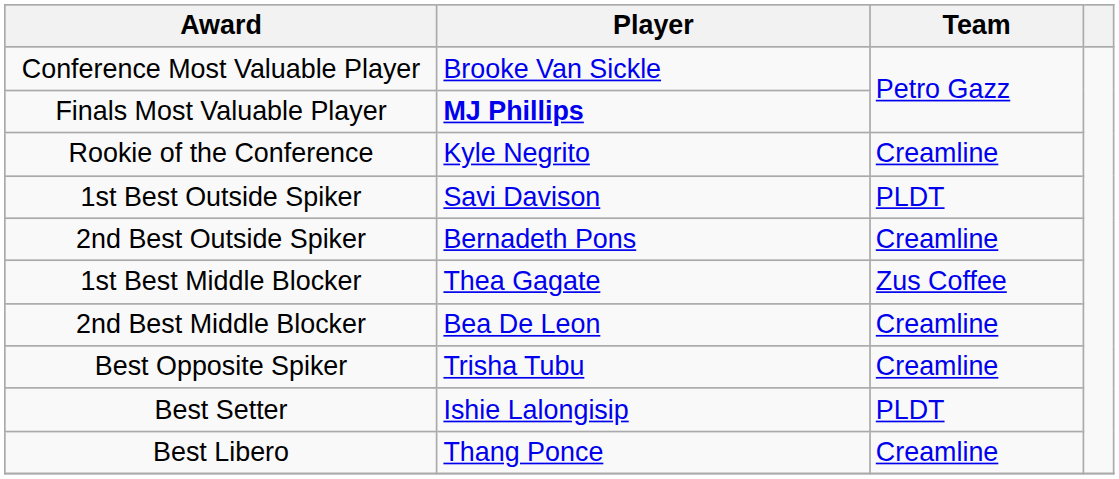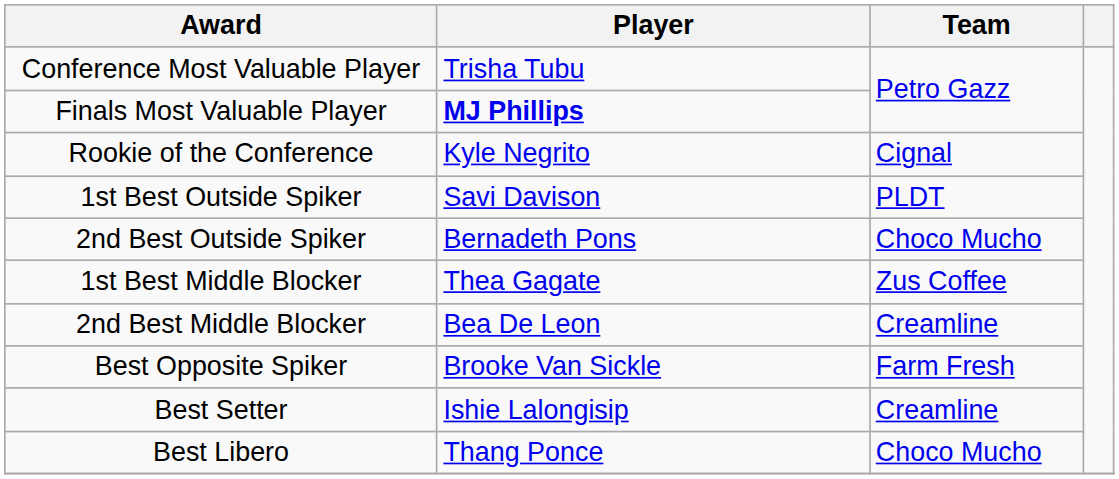Conference Most Valuable Player | Player: Brooke Van Sickle -> Trisha Tubu
Rookie of the Conference | Team: Creamline -> Cignal
2nd Best Outside Spiker | Team: Creamline -> Choco Mucho
Best Opposite Spiker | Player: Trisha Tubu -> Brooke Van Sickle
Best Opposite Spiker | Team: Creamline -> Farm Fresh
Best Setter | Team: PLDT -> Creamline
Best Libero | Team: Creamline -> Choco Mucho
